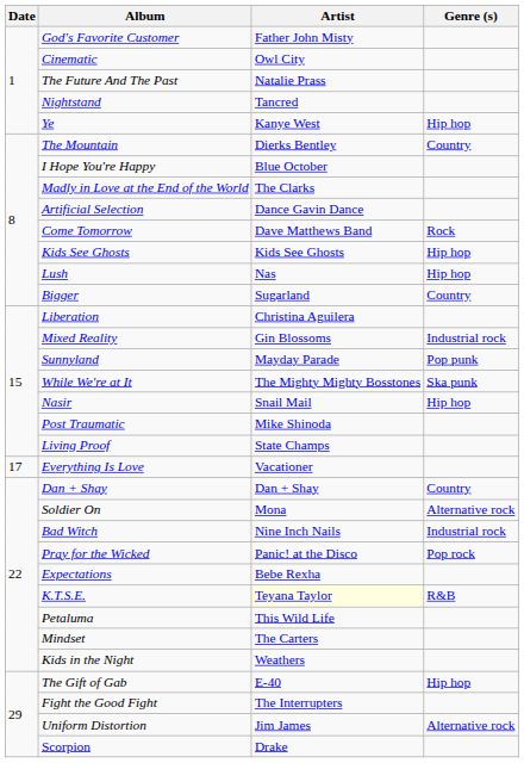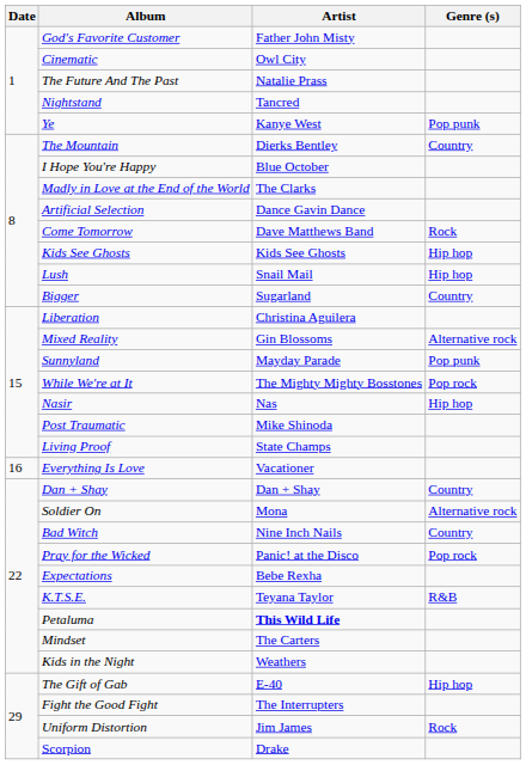Ye | Genre (s): Hip hop -> Pop punk
Lush | Artist: Nas -> Snail Mail
Mixed Reality | Genre (s): Industrial rock -> Alternative rock
While We're at It | Genre (s): Ska punk -> Pop rock
Nasir | Artist: Snail Mail -> Nas
Everything Is Love | Date: 17 -> 16
Bad Witch | Genre (s): Industrial rock -> Country
K.T.S.E. | Artist: lightyellow background -> no background
Petaluma | Artist: normal -> bold
Uniform Distortion | Genre (s): Alternative rock -> Rock
